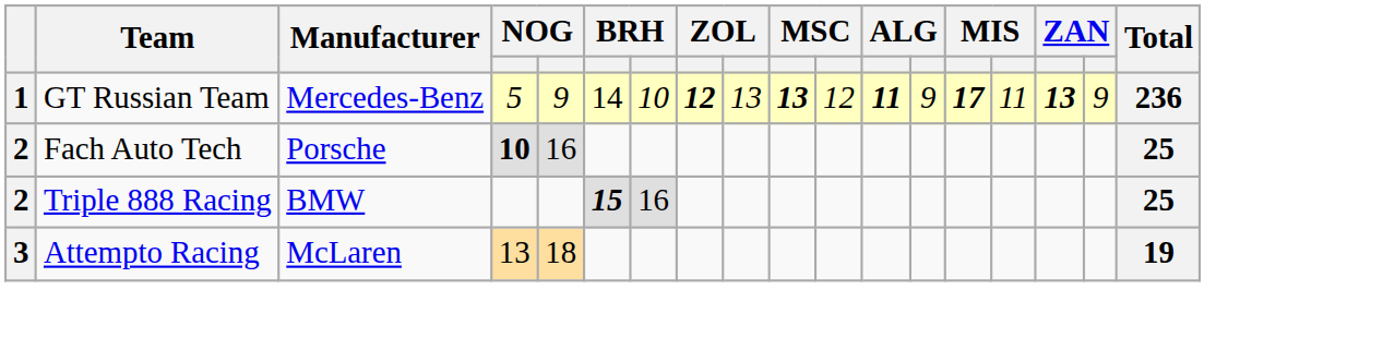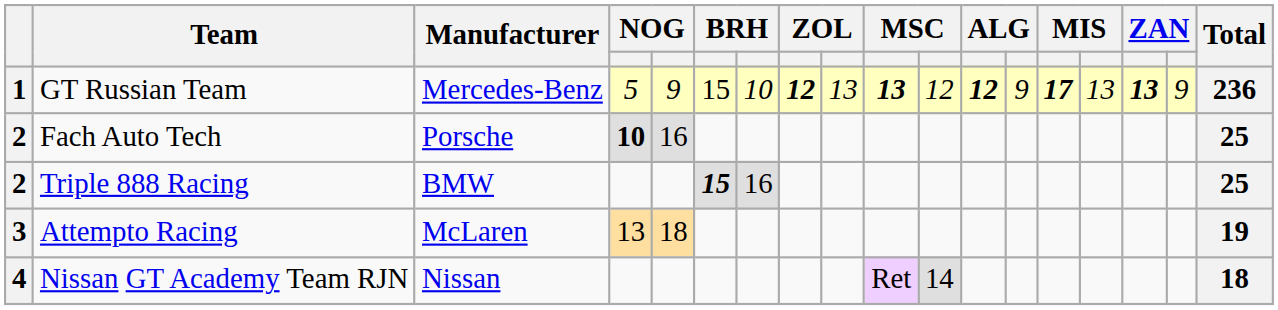GT Russian Team | column 6: 14 -> 15
GT Russian Team | column 12: 11 -> 12
GT Russian Team | column 15: 11 -> 13
+ row: 4 | Nissan GT Academy Team RJN | Nissan | Ret | 14 | 18
